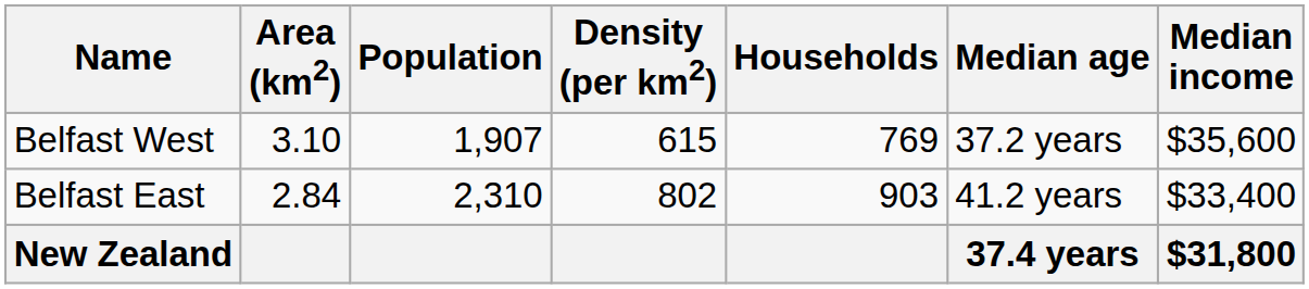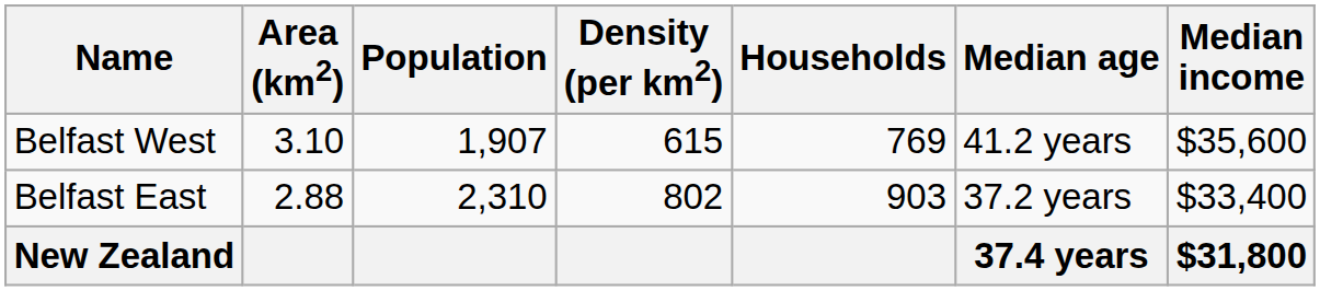Belfast West | Median age: 37.2 years -> 41.2 years
Belfast East | Area (km2): 2.84 -> 2.88
Belfast East | Median age: 41.2 years -> 37.2 years
